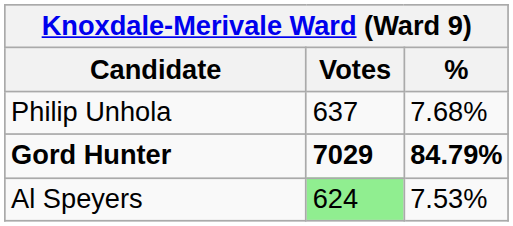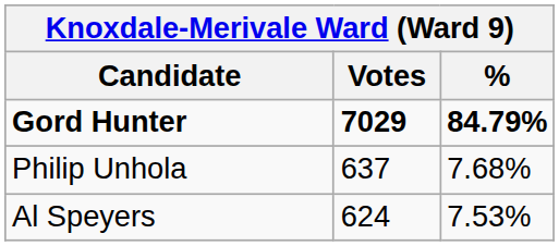rows swapped: Gord Hunter <-> Philip Unhola
Al Speyers | Votes: lightgreen background -> no background
